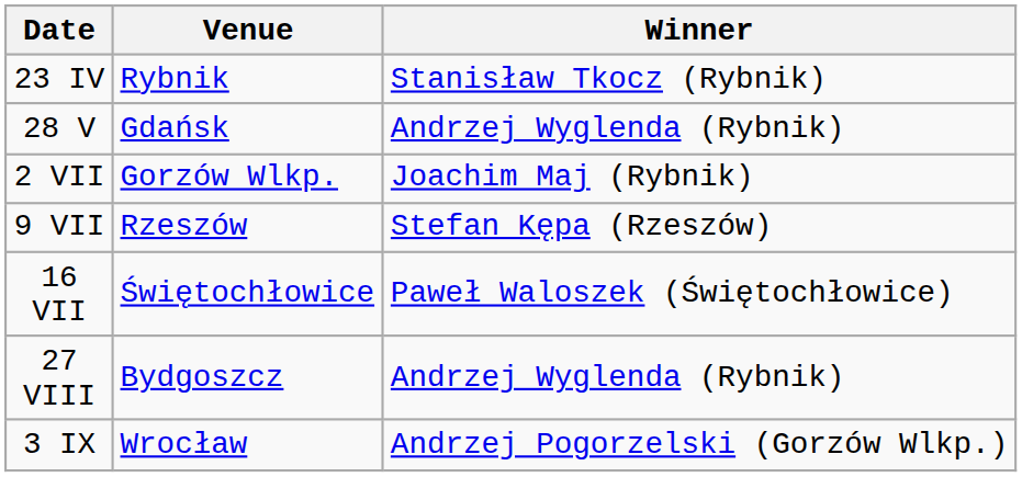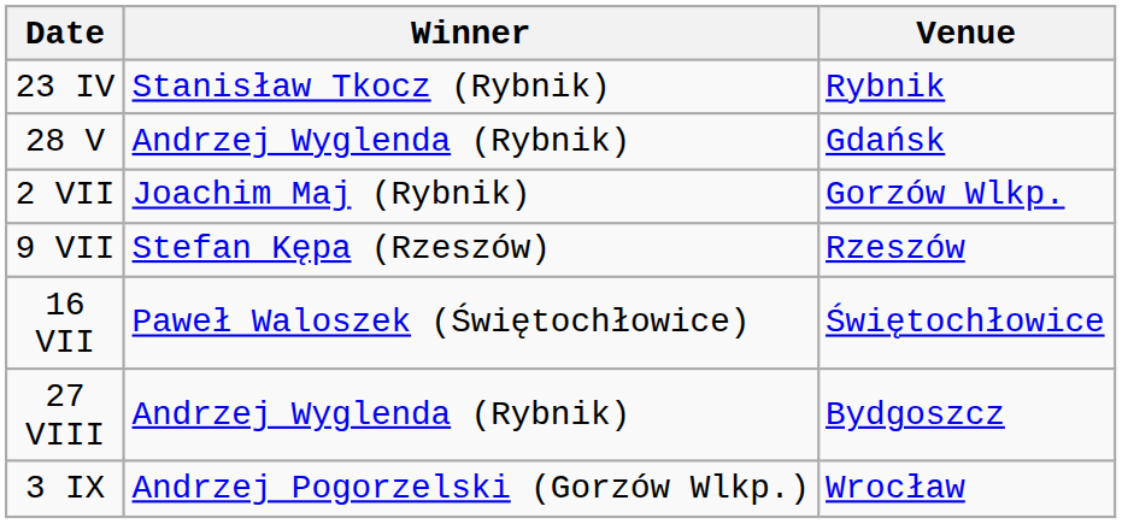columns swapped: Venue <-> Winner
